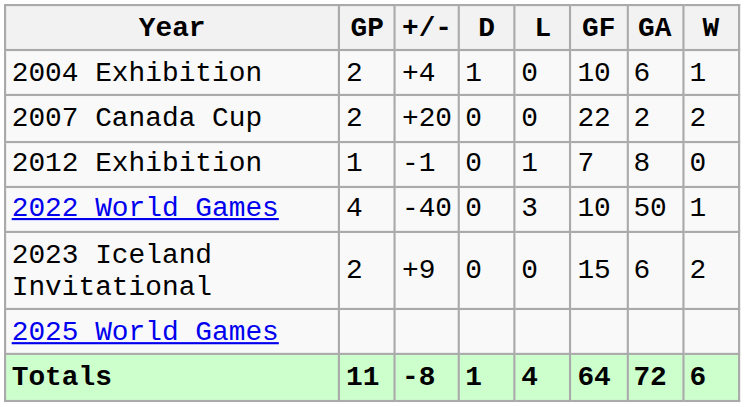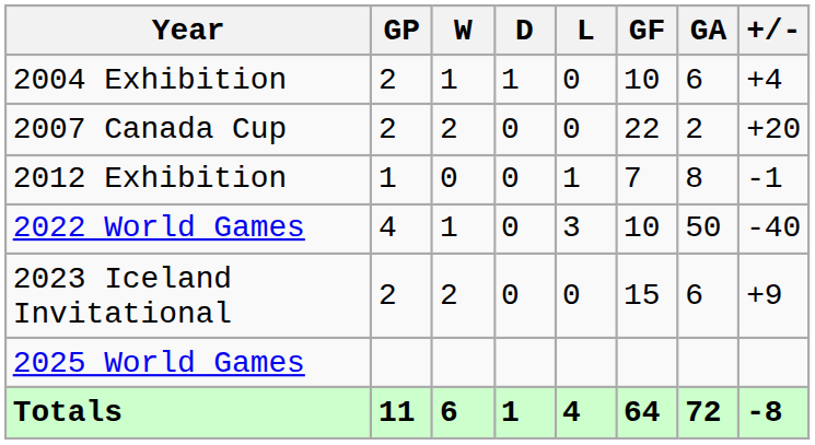columns swapped: W <-> +/-
